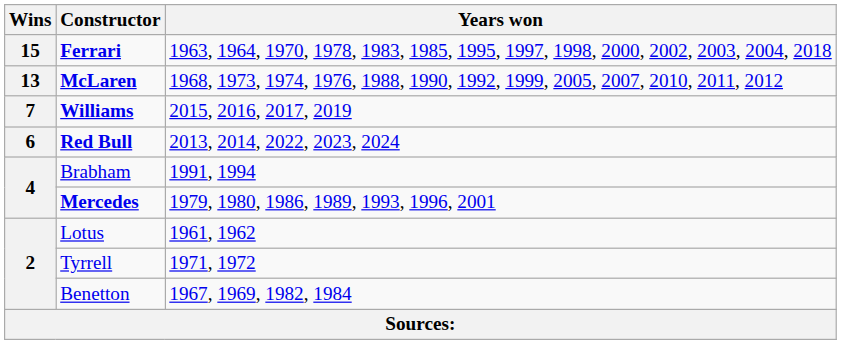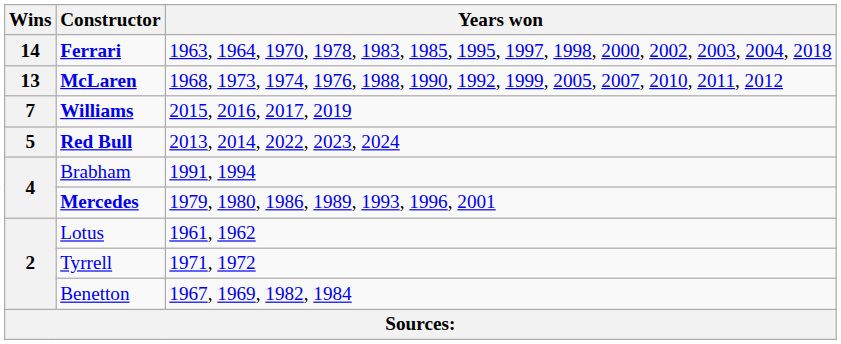Ferrari | Wins: 15 -> 14
Red Bull | Wins: 6 -> 5
